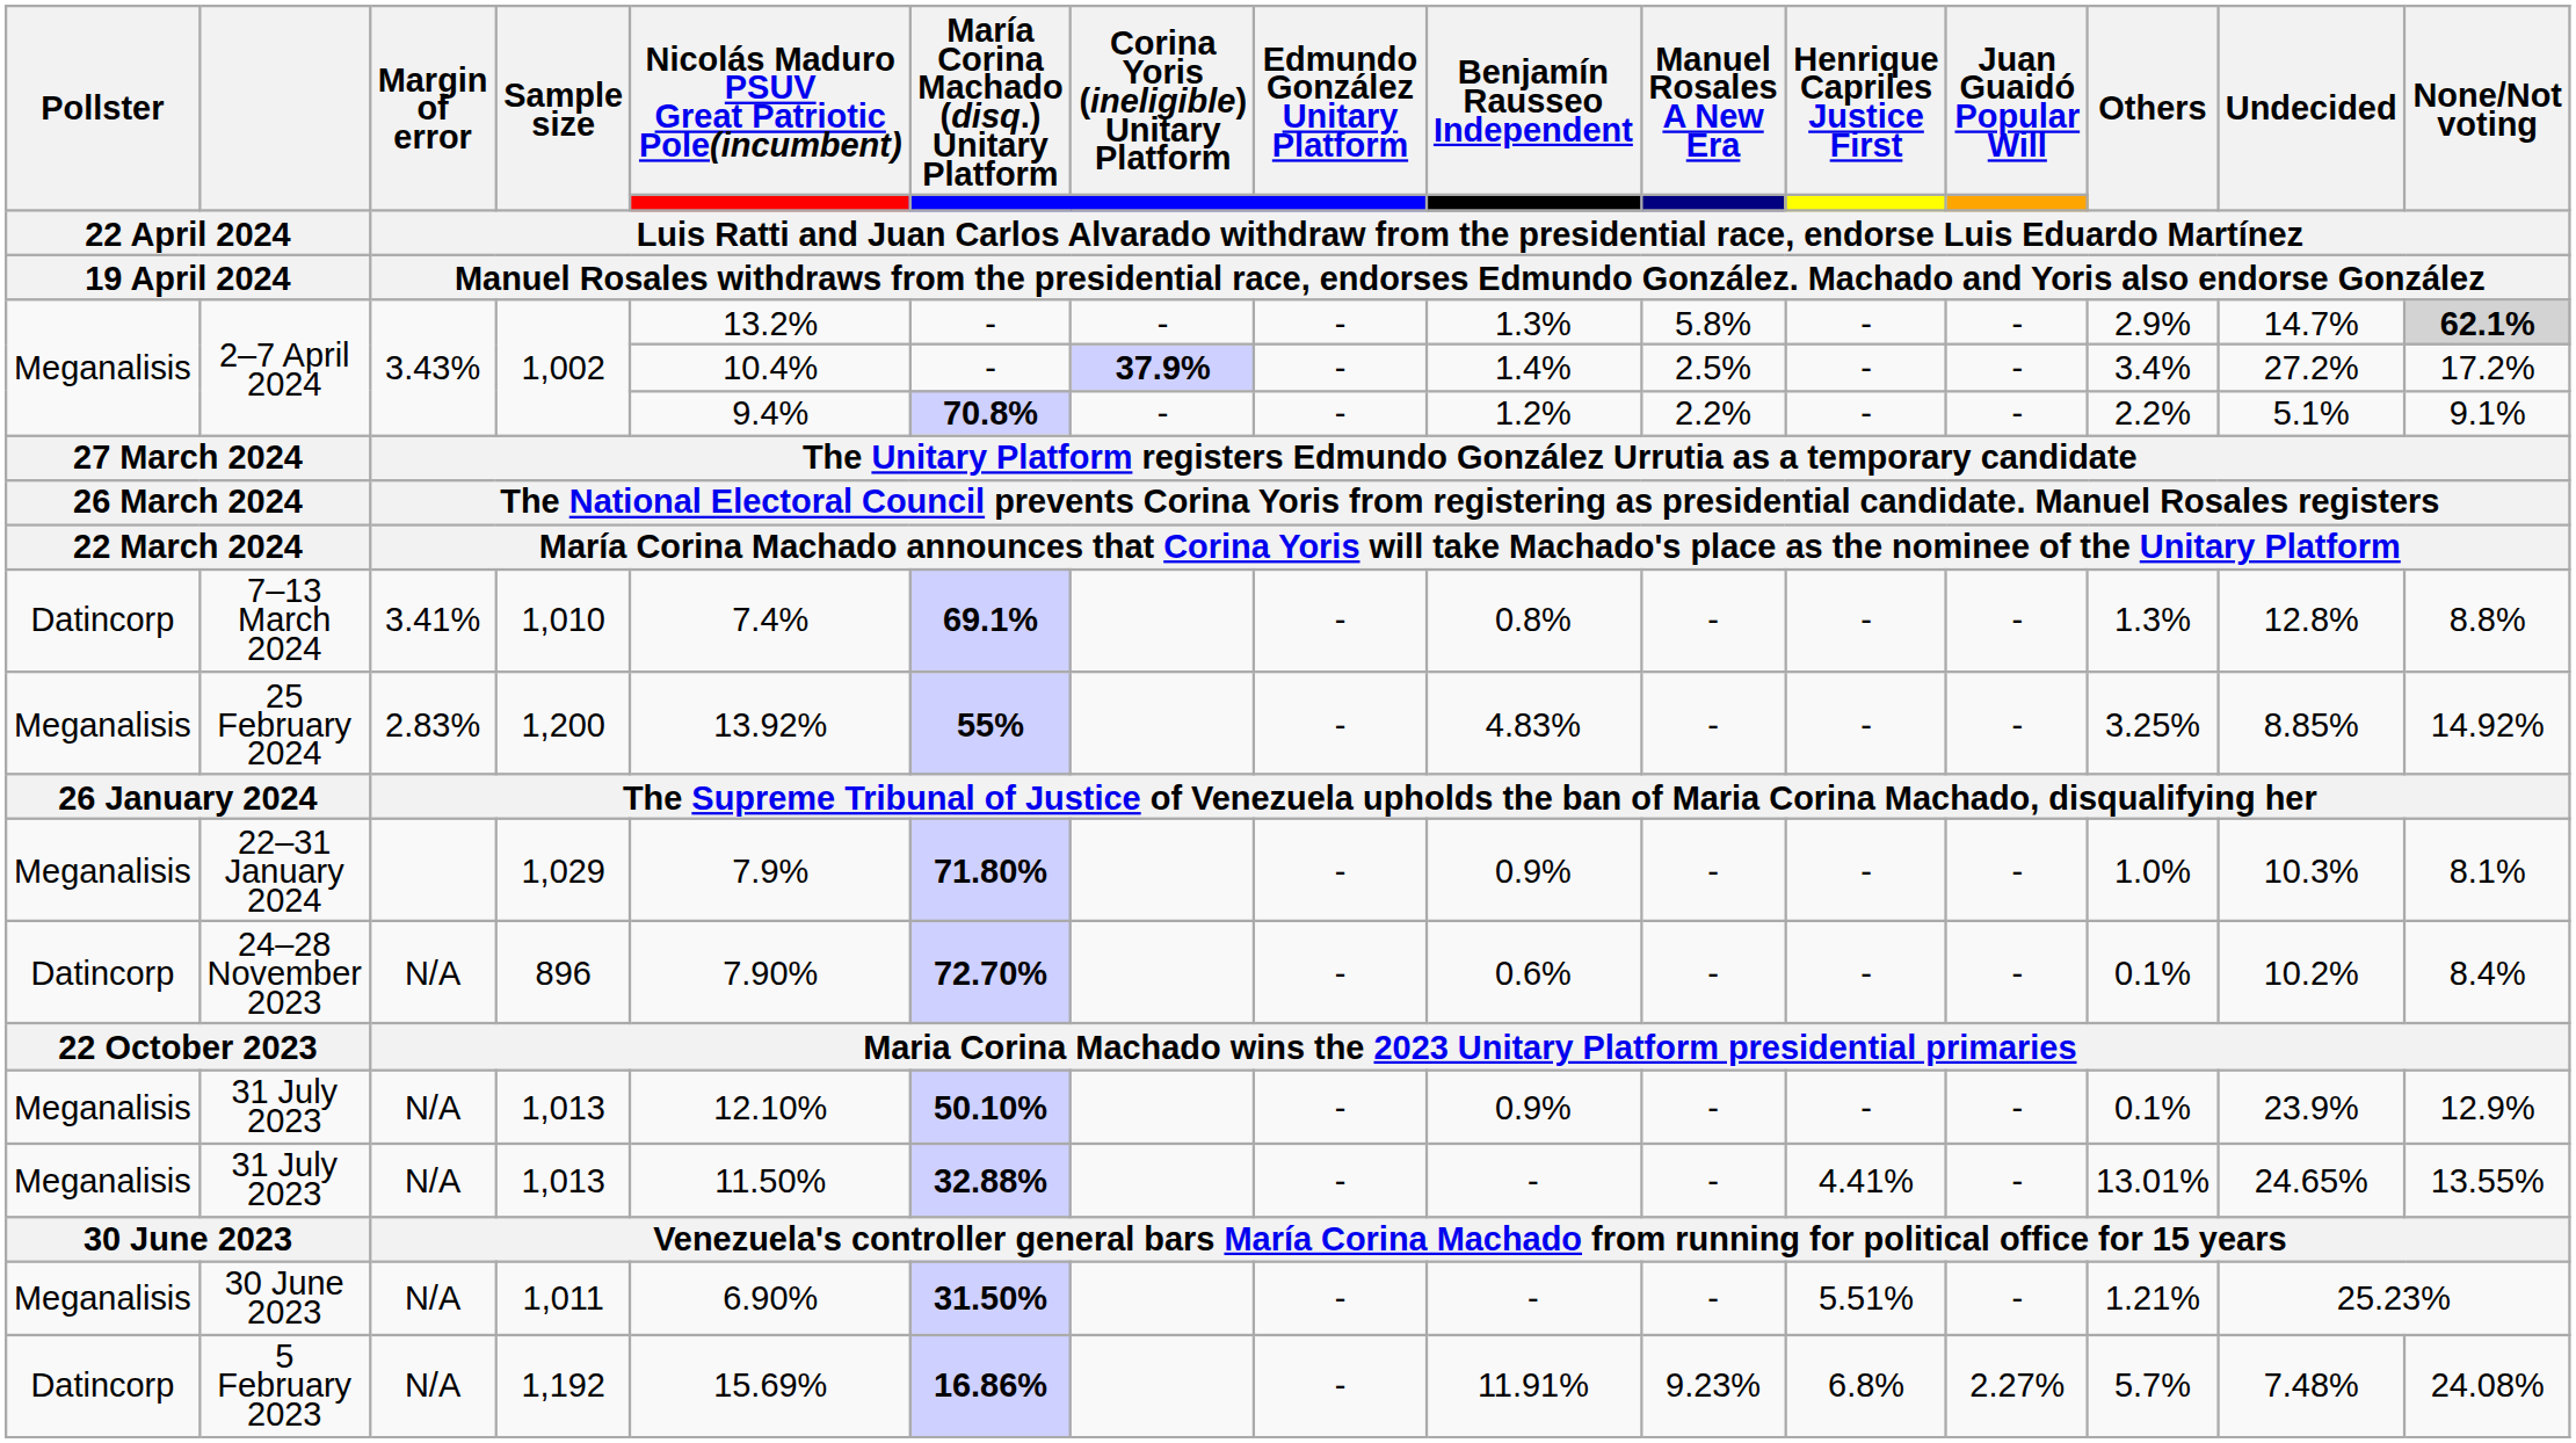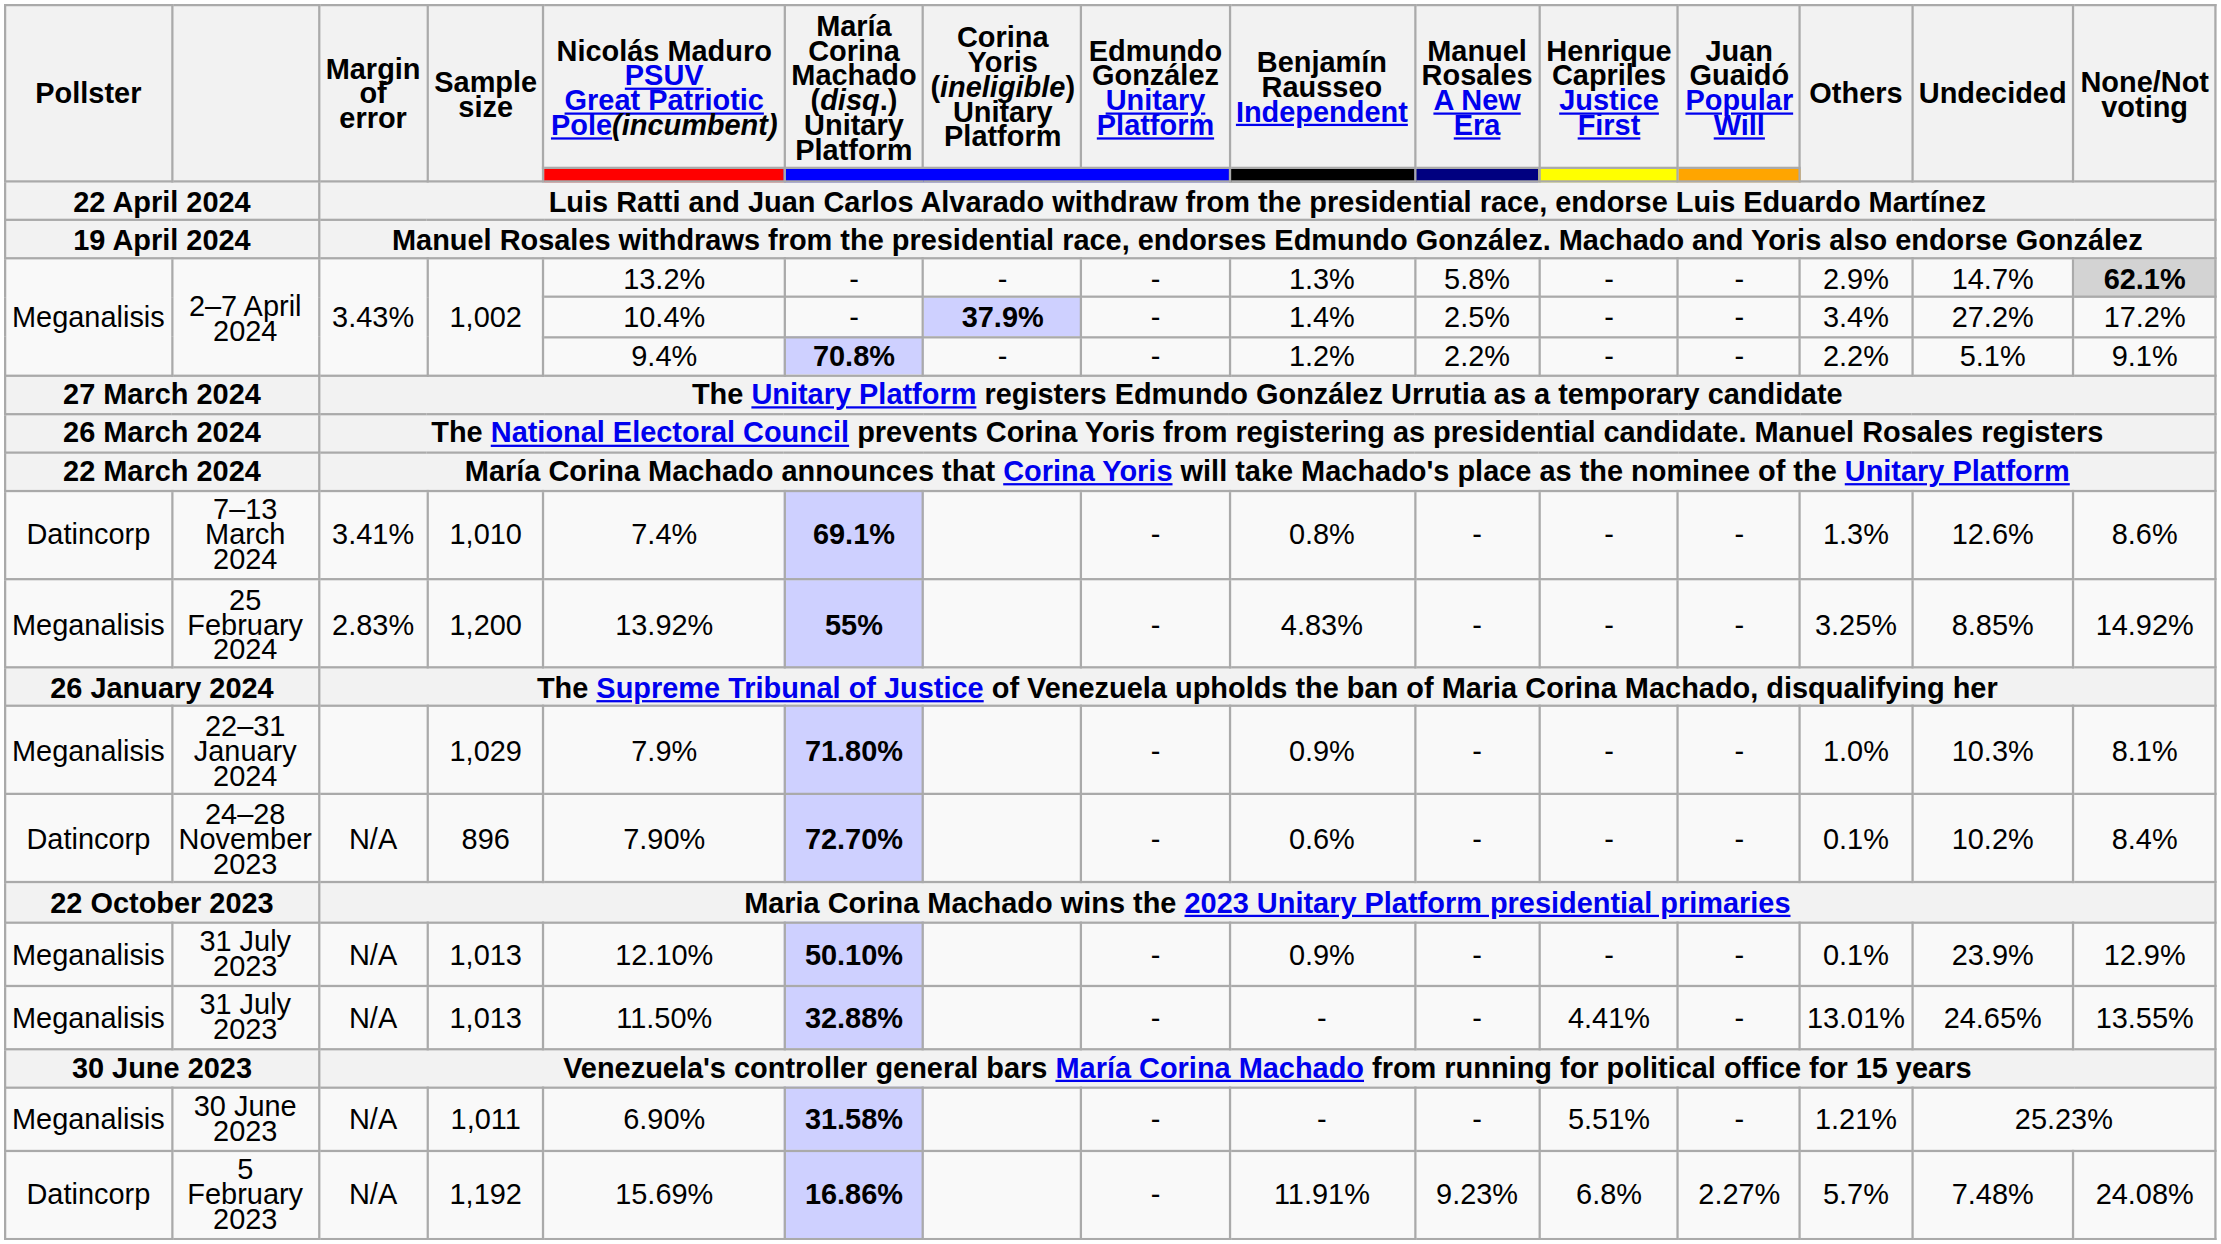7–13 March 2024 | column 14: 12.8% -> 12.6%
7–13 March 2024 | column 15: 8.8% -> 8.6%
30 June 2023 / 1,011 | column 6: 31.50% -> 31.58%
